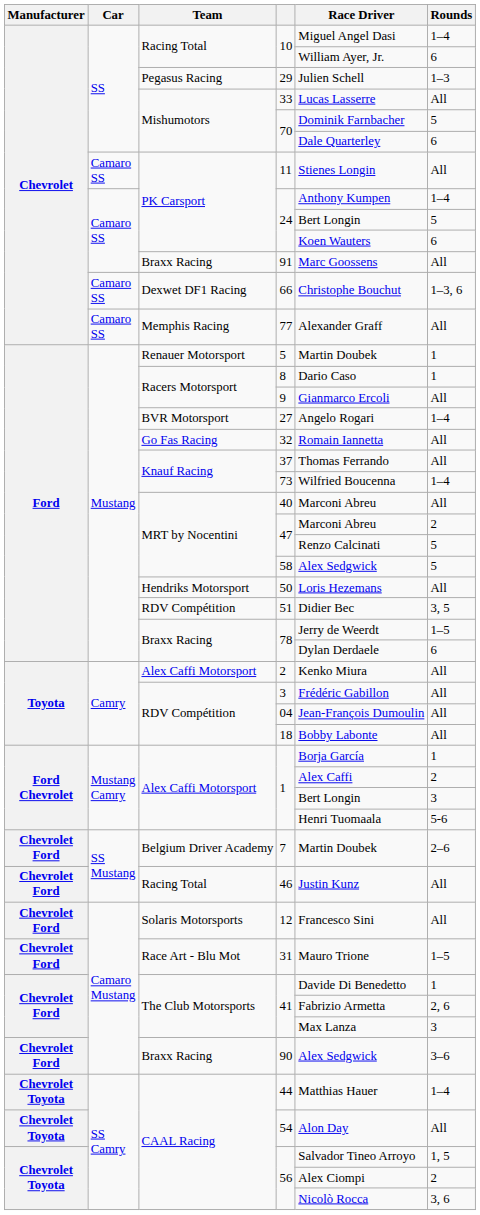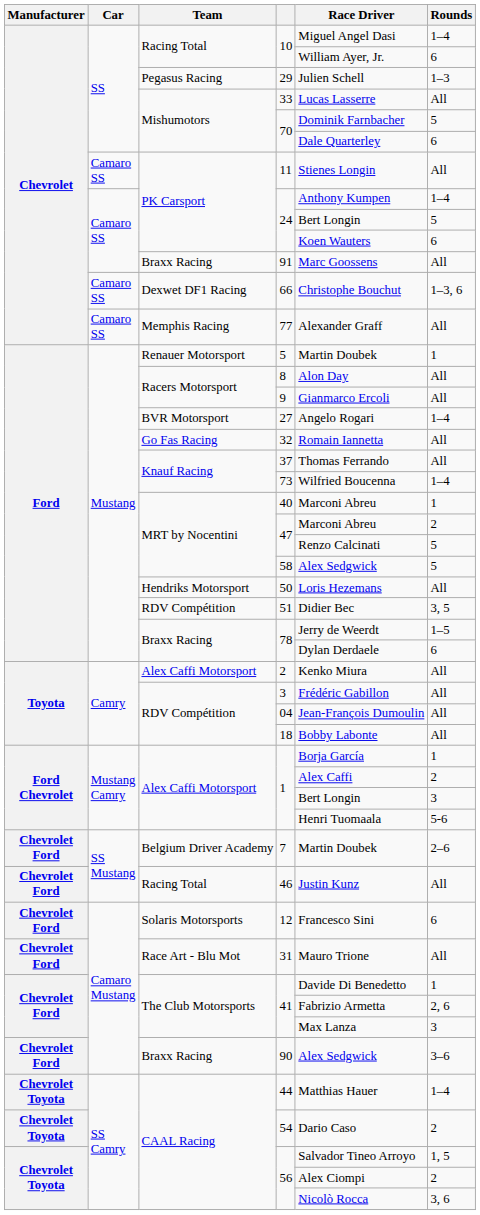8 | Race Driver: Dario Caso -> Alon Day
8 | Rounds: 1 -> All
40 | Rounds: All -> 1
12 | Rounds: All -> 6
31 | Rounds: 1–5 -> All
54 | Race Driver: Alon Day -> Dario Caso
54 | Rounds: All -> 2
